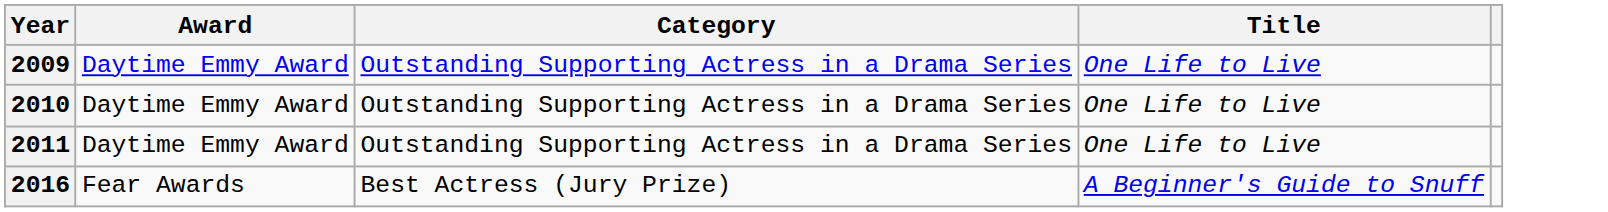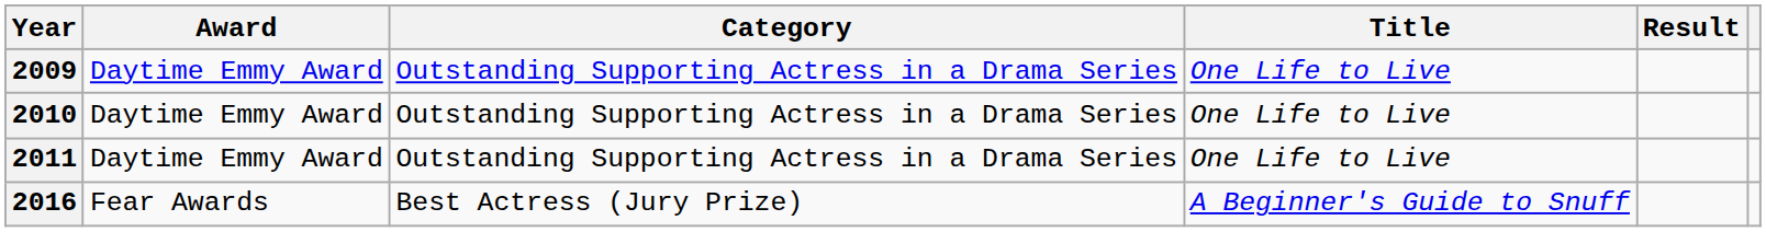+ column: Result
